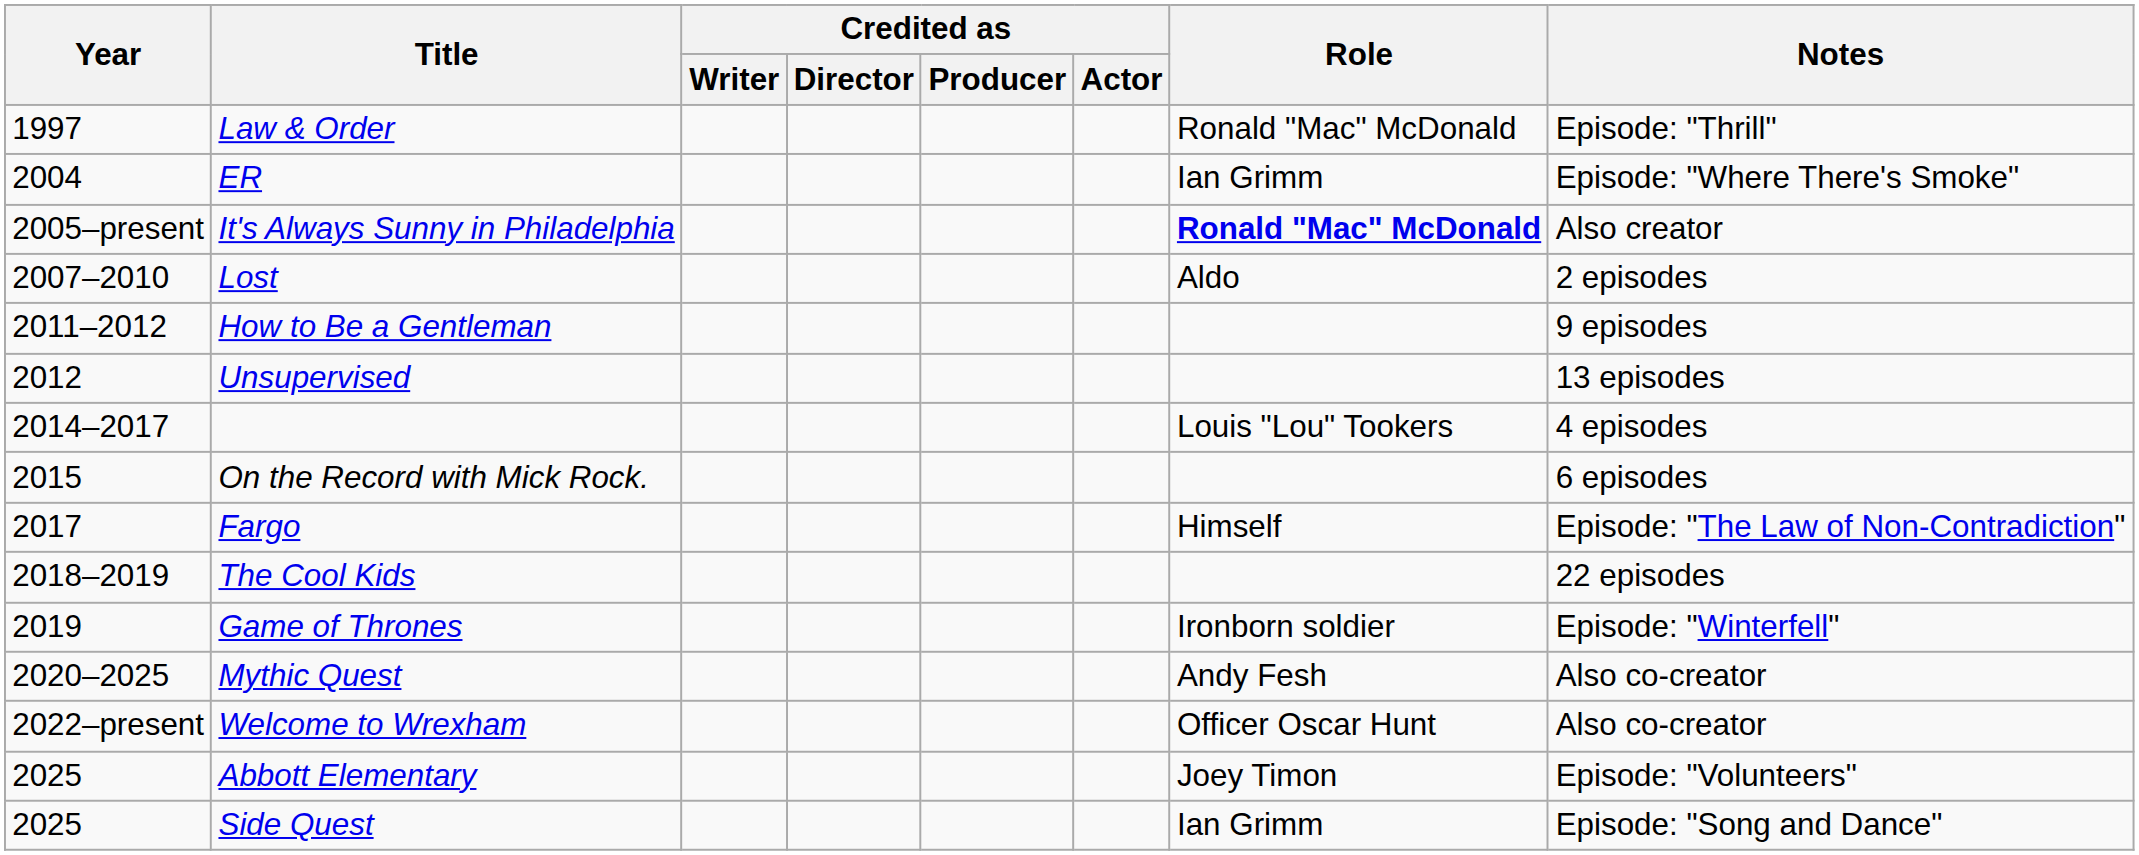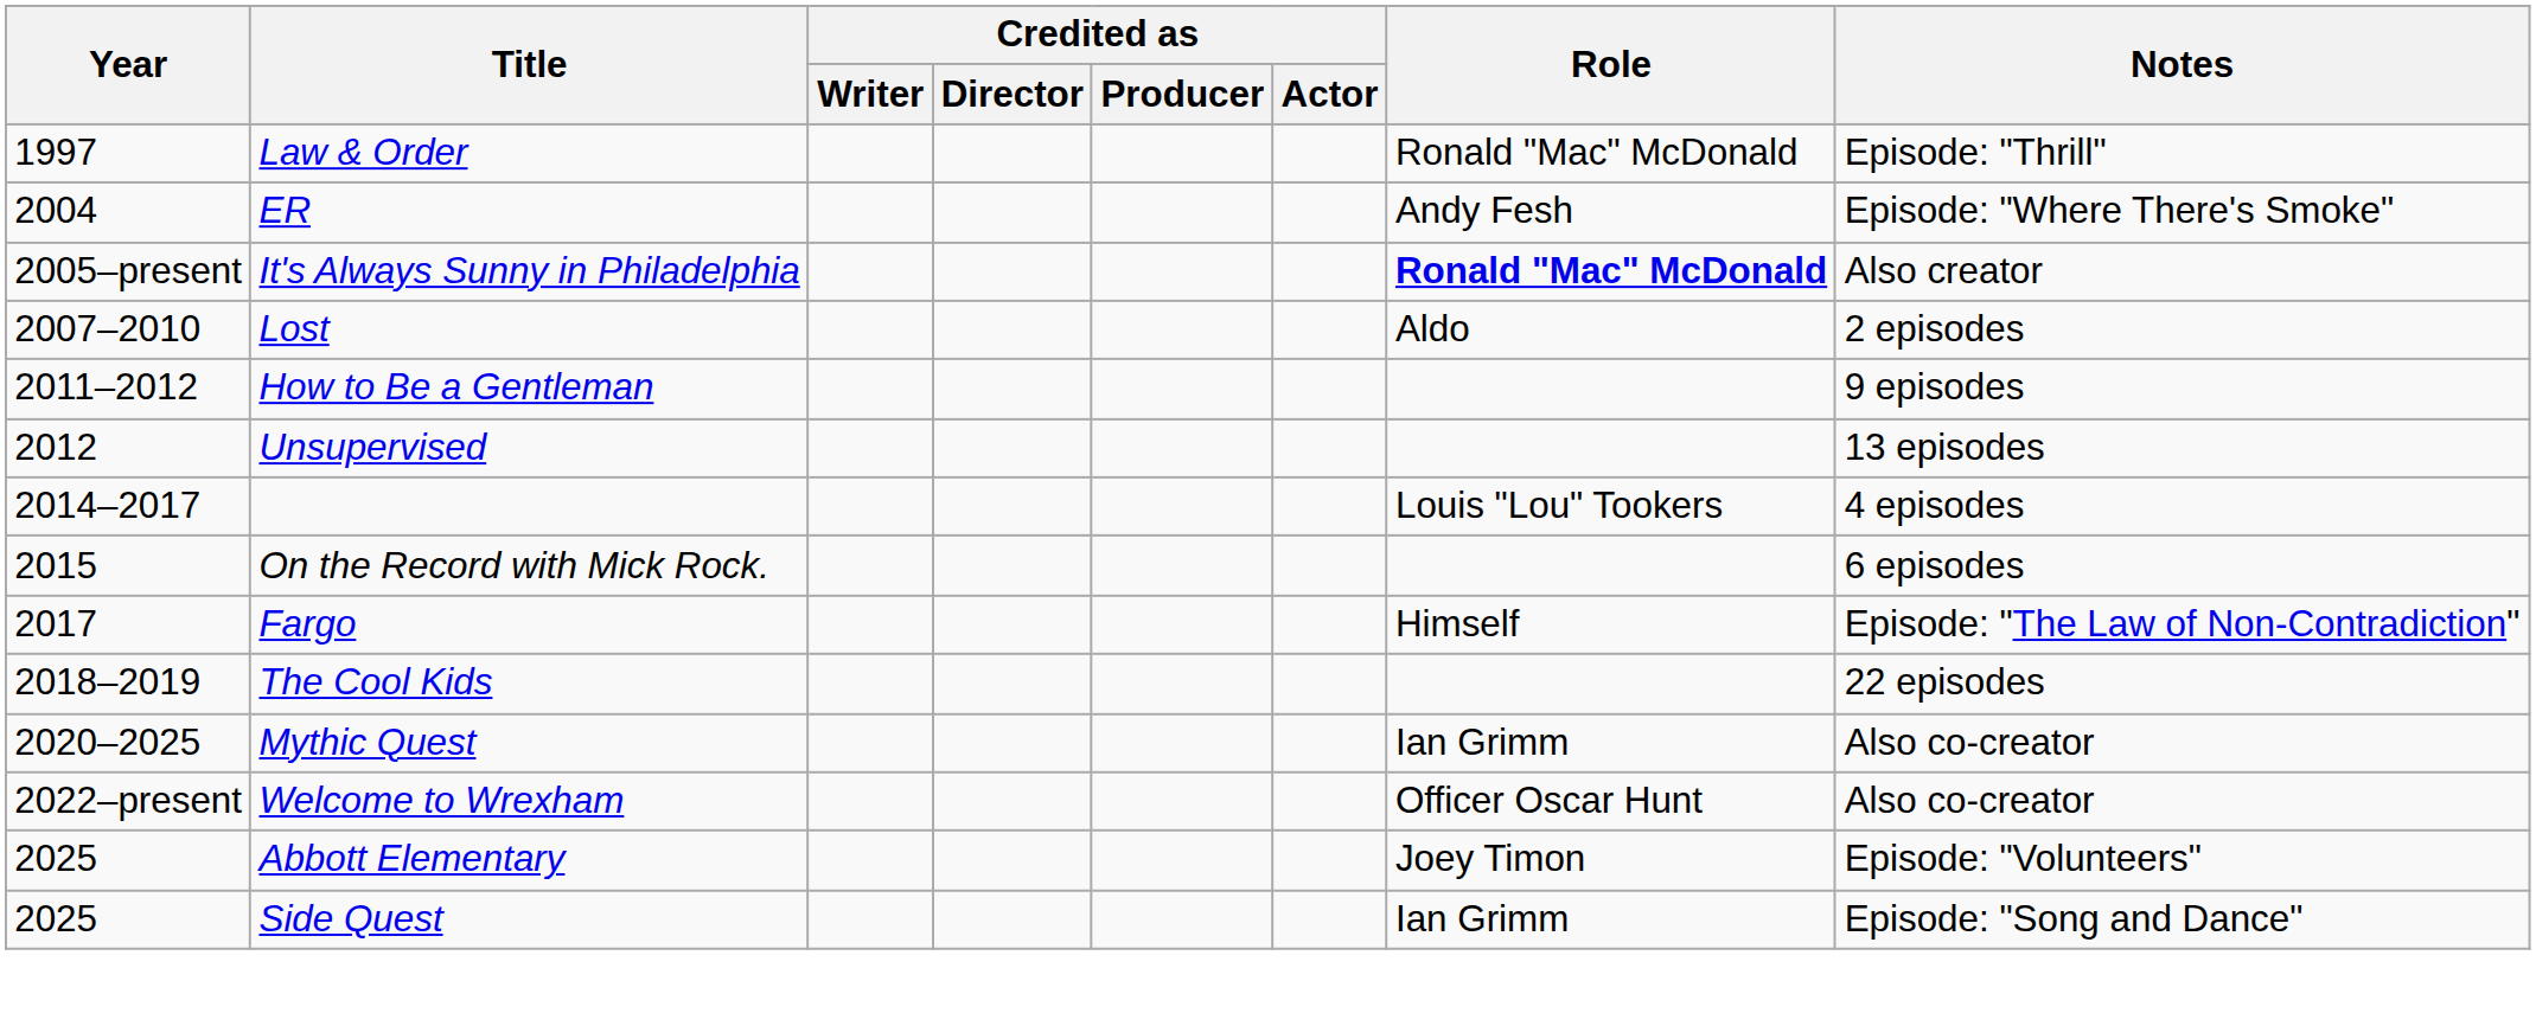ER | Role: Ian Grimm -> Andy Fesh
- row: 2019 | Game of Thrones | Ironborn soldier | Episode: "Winterfell"
Mythic Quest | Role: Andy Fesh -> Ian Grimm
